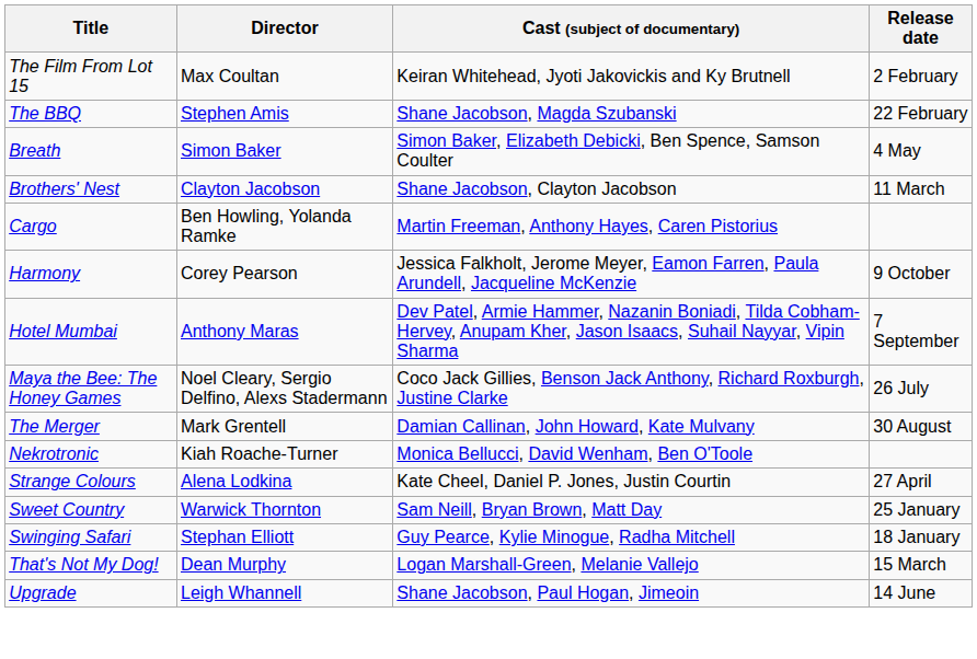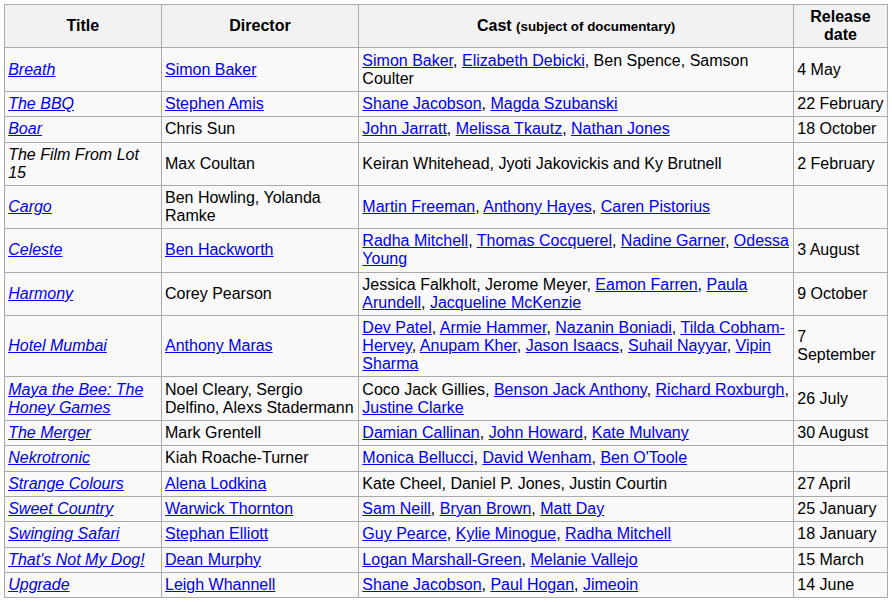rows swapped: The Film From Lot 15 <-> Breath
+ row: Boar | Chris Sun | John Jarratt, Melissa Tkautz, Nathan Jones | 18 October
- row: Brothers' Nest | Clayton Jacobson | Shane Jacobson, Clayton Jacobson | 11 March
+ row: Celeste | Ben Hackworth | Radha Mitchell, Thomas Cocquerel, Nadine Garner, Odessa Young | 3 August
